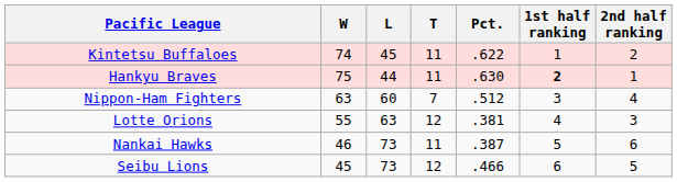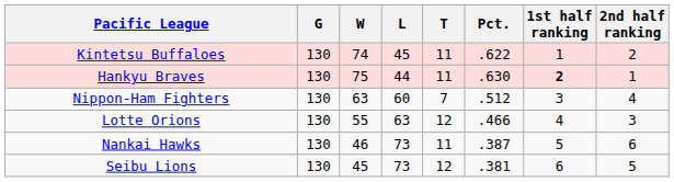+ column: G | 130 | 130 | 130 | 130 | 130 | 130
Lotte Orions | Pct.: .381 -> .466
Seibu Lions | Pct.: .466 -> .381
